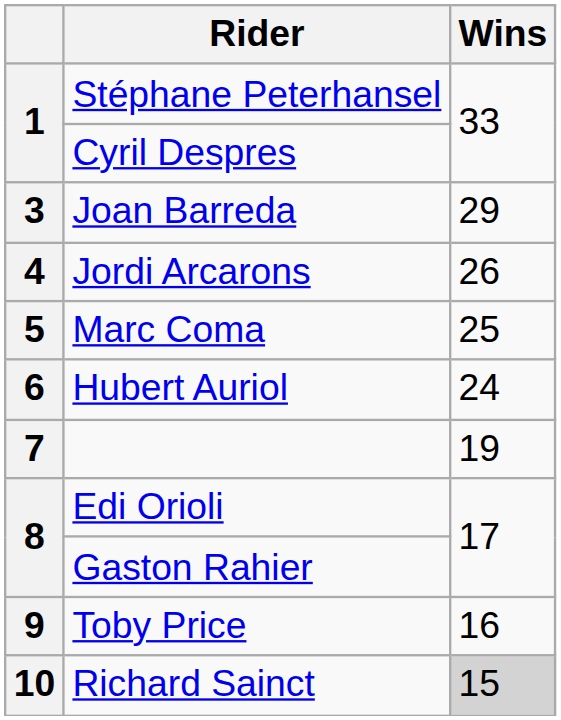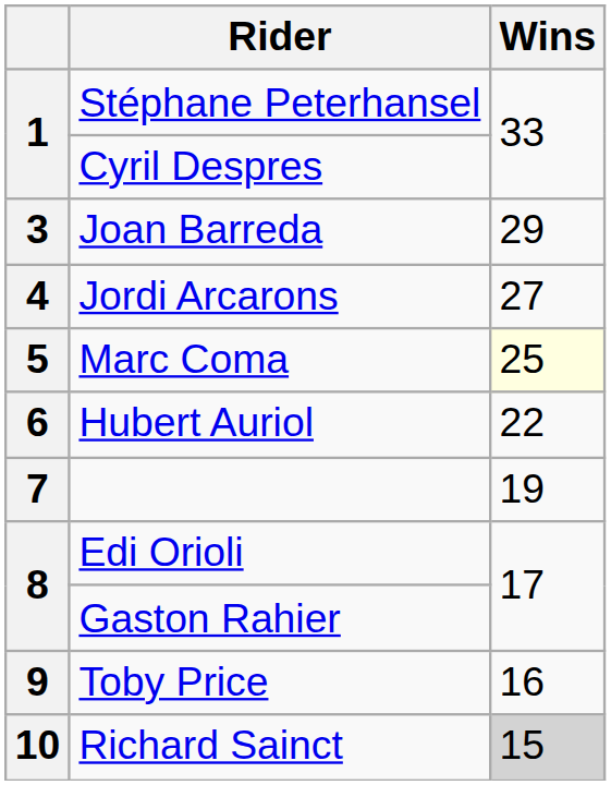Jordi Arcarons | Wins: 26 -> 27
Marc Coma | Wins: no background -> lightyellow background
Hubert Auriol | Wins: 24 -> 22
